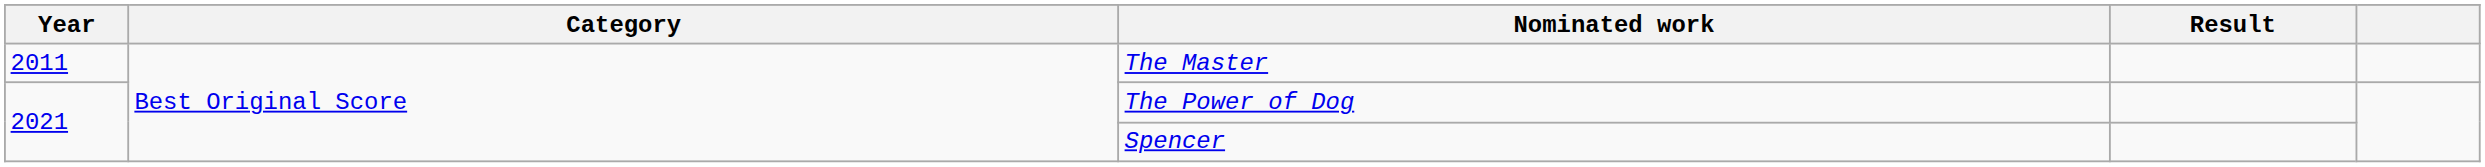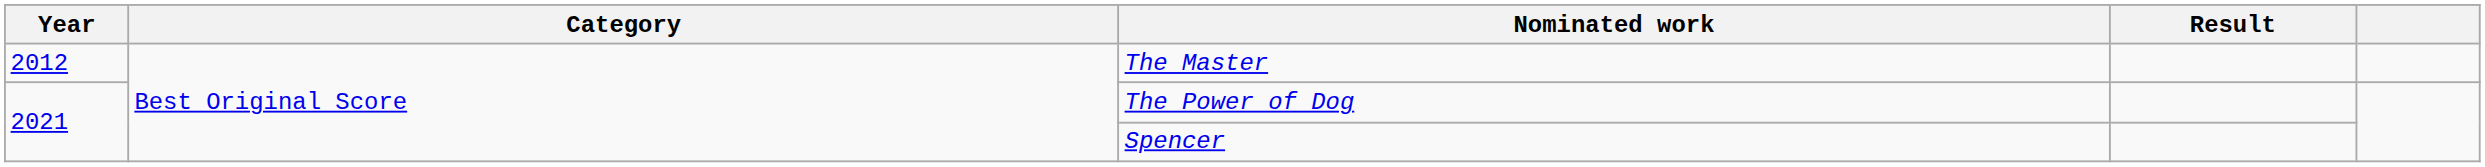The Master | Year: 2011 -> 2012
